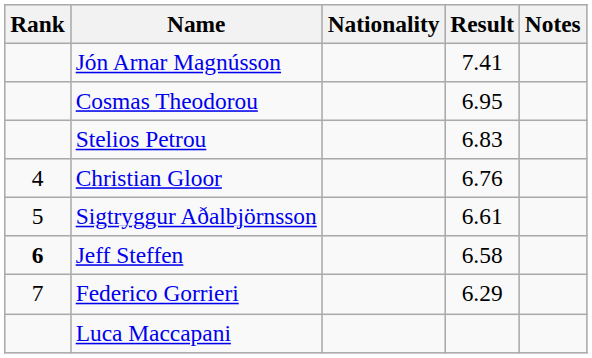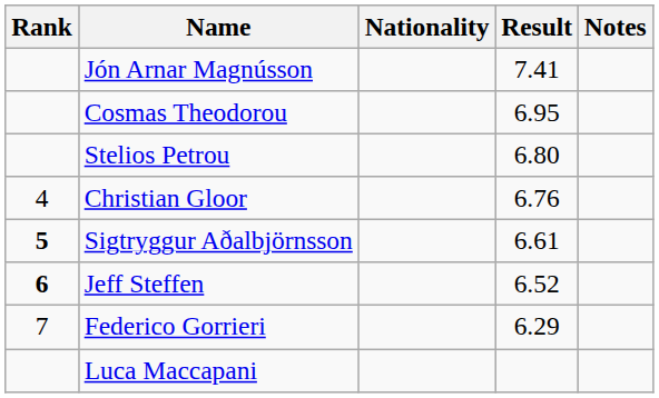Stelios Petrou | Result: 6.83 -> 6.80
Sigtryggur Aðalbjörnsson | Rank: normal -> bold
Jeff Steffen | Result: 6.58 -> 6.52
